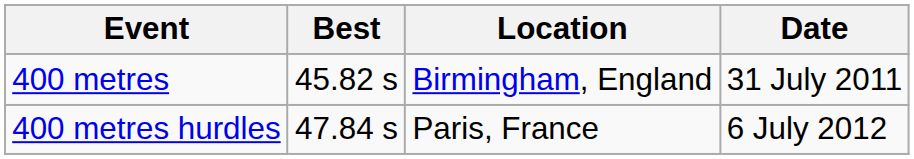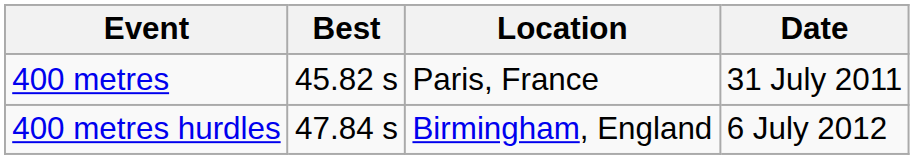400 metres | Location: Birmingham, England -> Paris, France
400 metres hurdles | Location: Paris, France -> Birmingham, England
